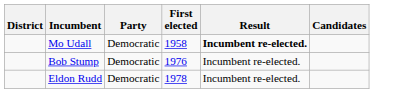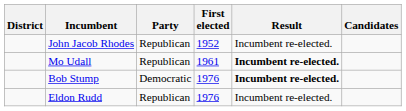+ row: John Jacob Rhodes | Republican | 1952 | Incumbent re-elected.
Mo Udall | Party: Democratic -> Republican
Mo Udall | First elected: 1958 -> 1961
Bob Stump | Result: normal -> bold
Eldon Rudd | Party: Democratic -> Republican
Eldon Rudd | First elected: 1978 -> 1976
